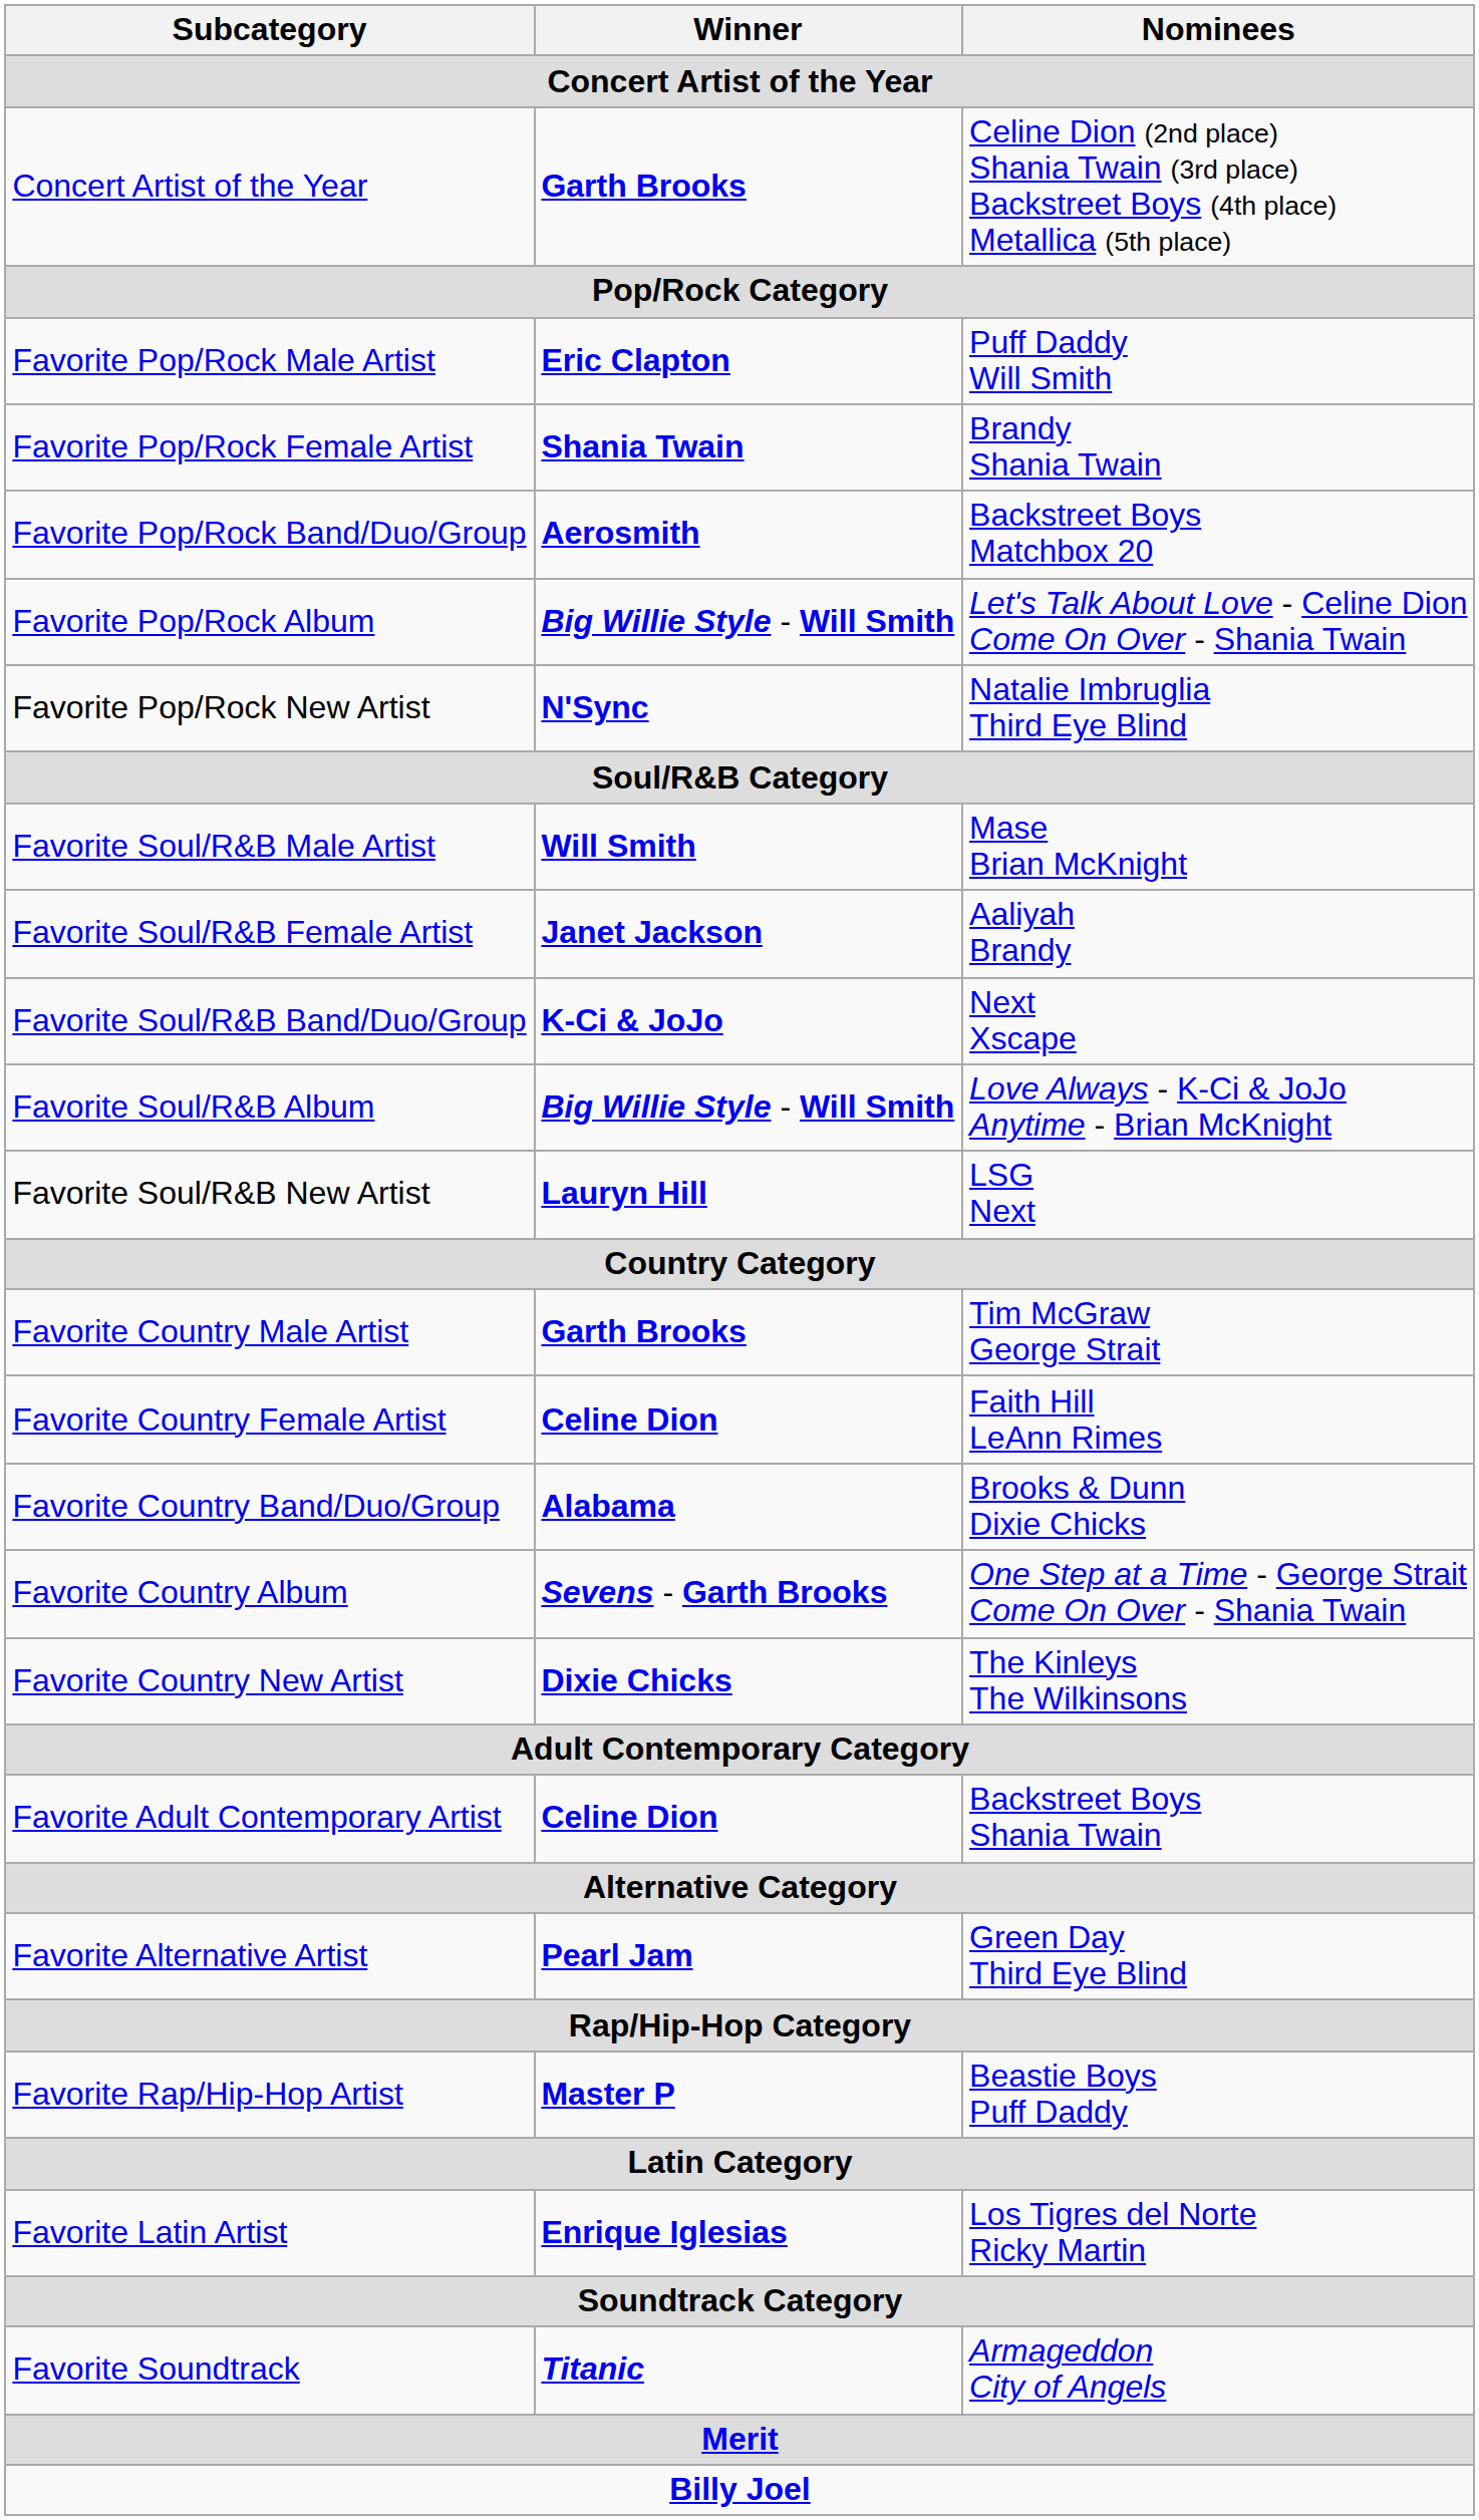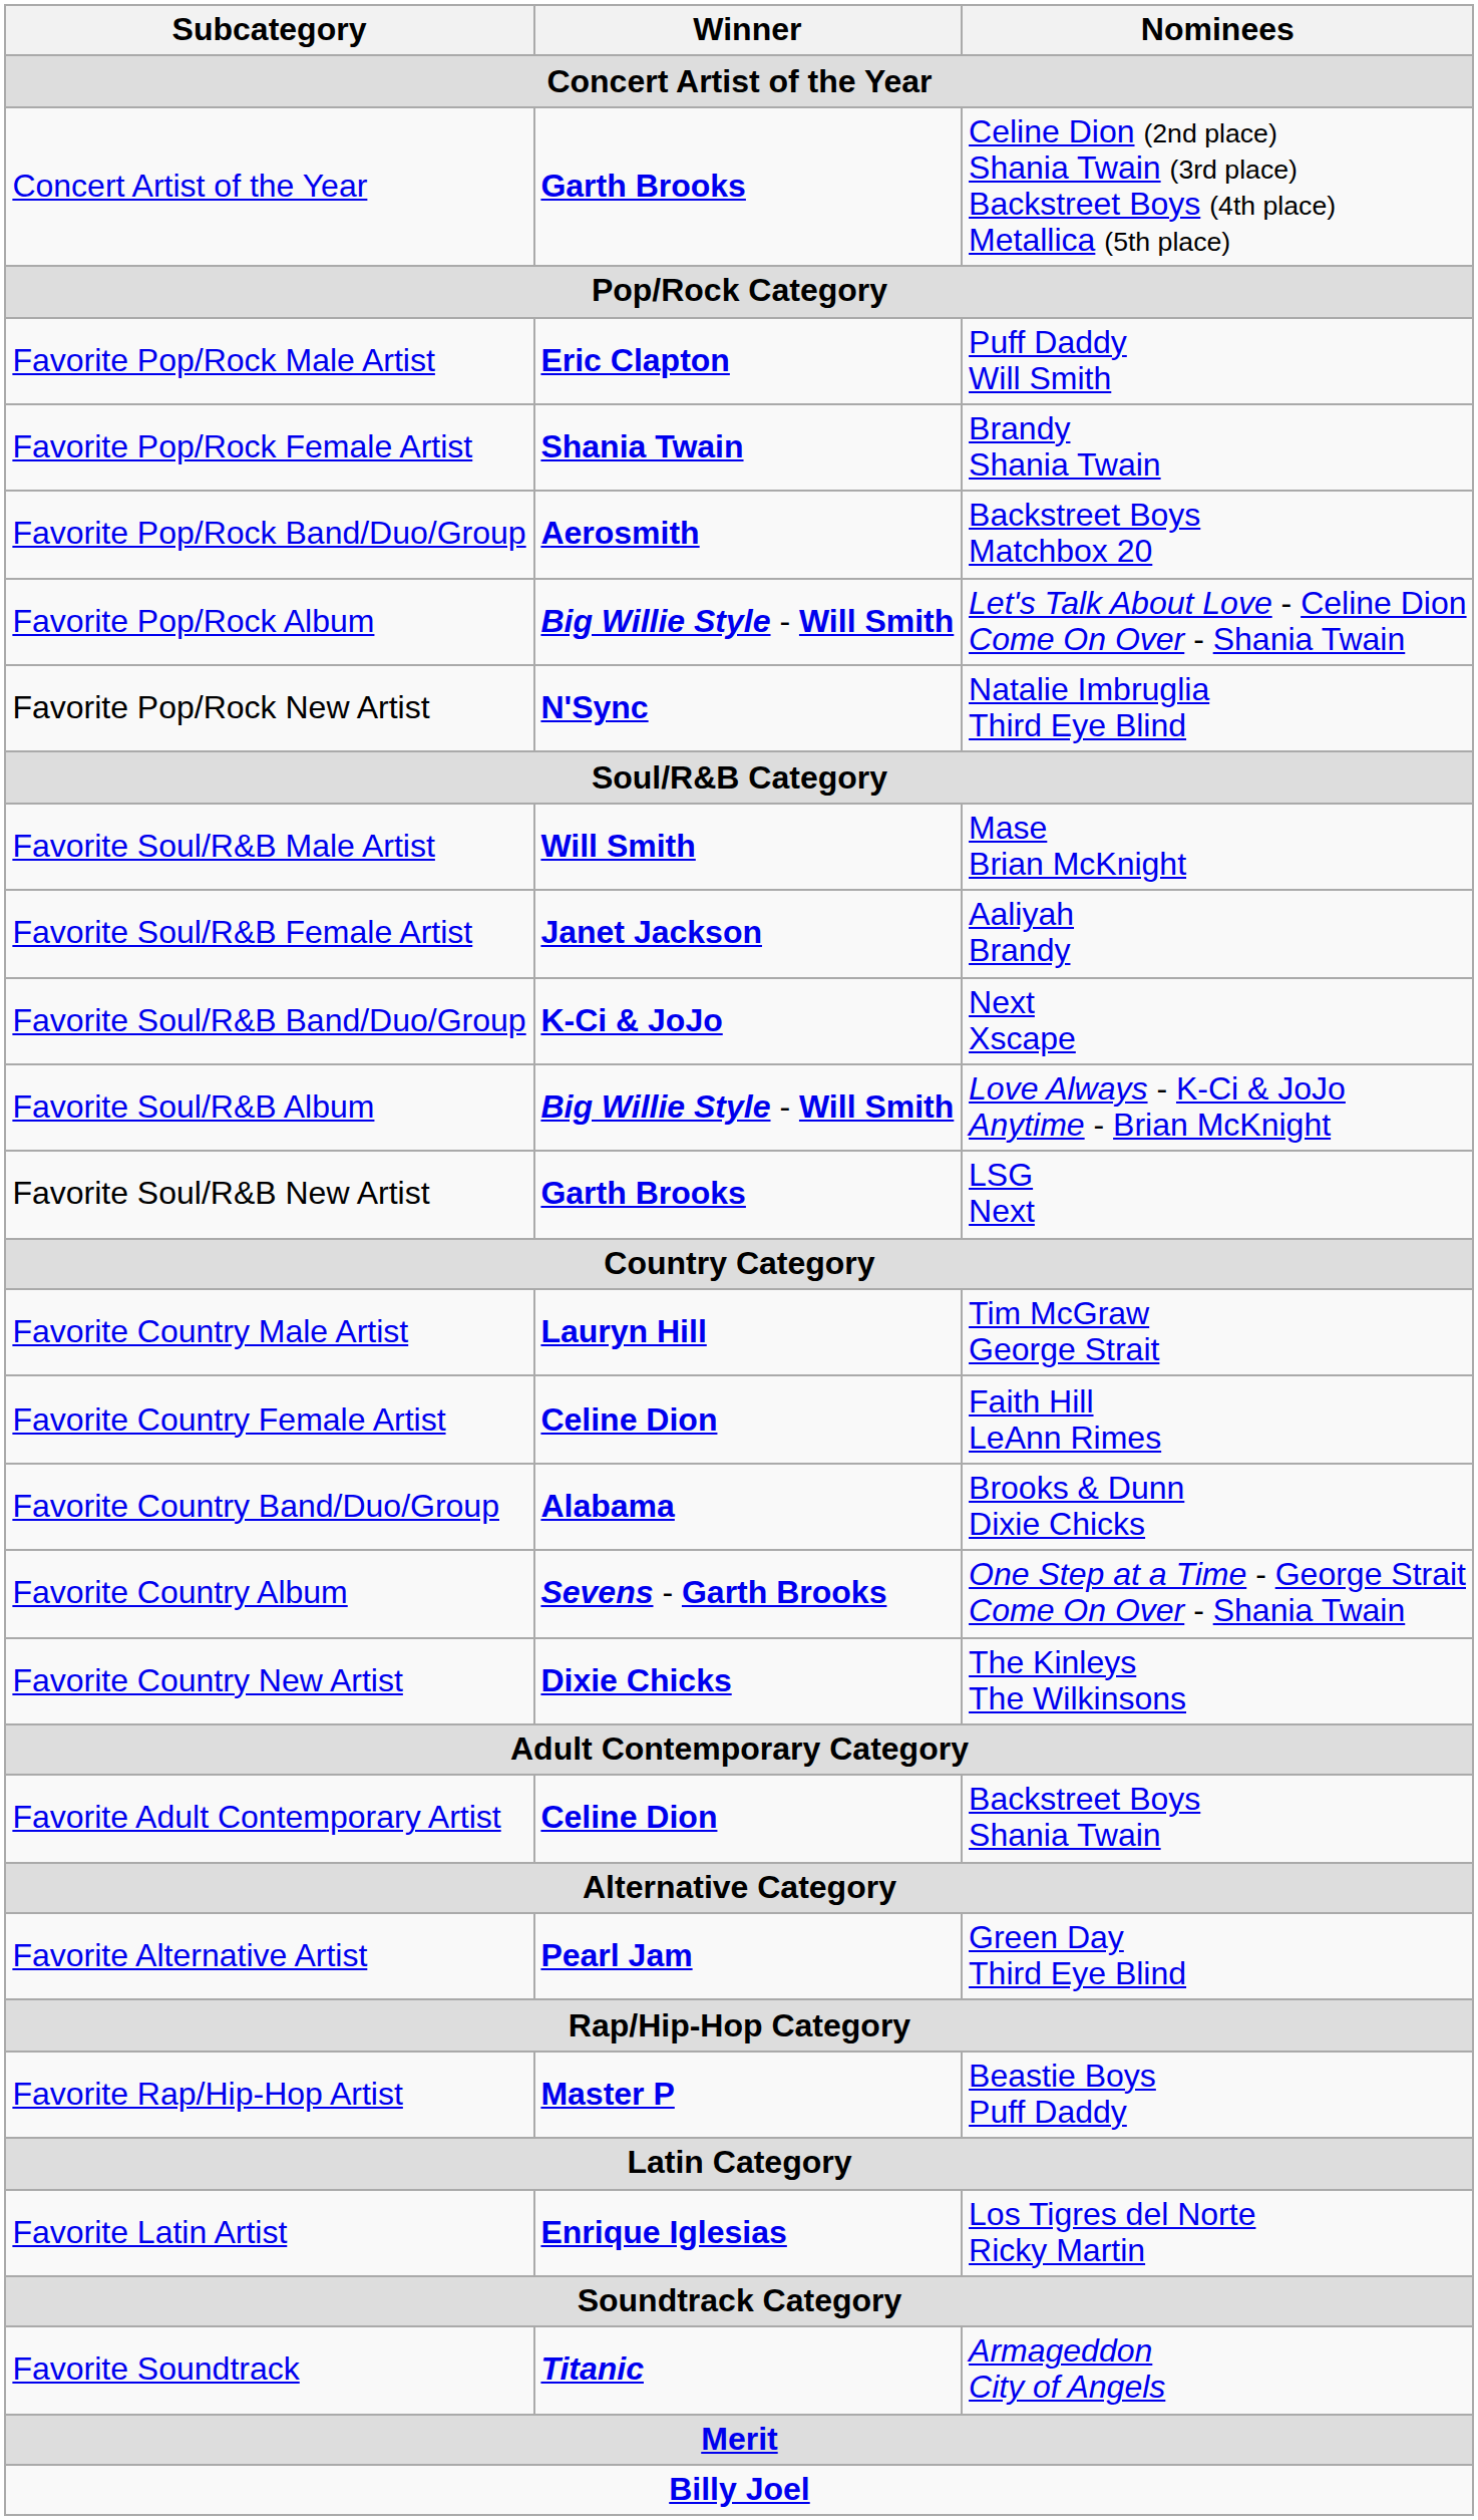LSG Next | Winner: Lauryn Hill -> Garth Brooks
Tim McGraw George Strait | Winner: Garth Brooks -> Lauryn Hill
